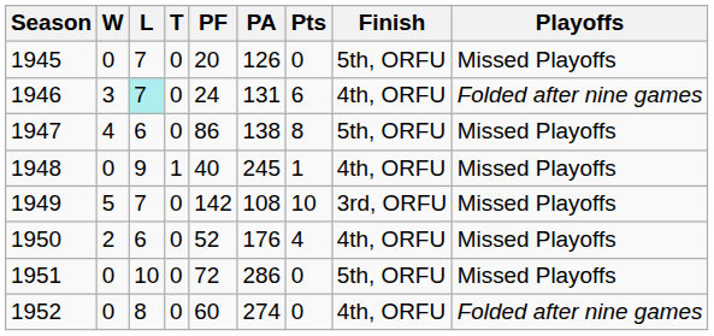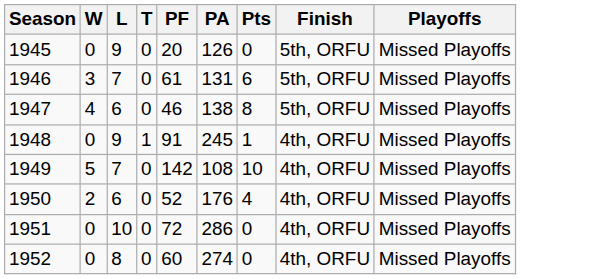1945 | L: 7 -> 9
1946 | L: paleturquoise background -> no background
1946 | PF: 24 -> 61
1946 | Finish: 4th, ORFU -> 5th, ORFU
1946 | Playoffs: Folded after nine games -> Missed Playoffs
1947 | PF: 86 -> 46
1948 | PF: 40 -> 91
1949 | Finish: 3rd, ORFU -> 4th, ORFU
1951 | Finish: 5th, ORFU -> 4th, ORFU
1952 | Playoffs: Folded after nine games -> Missed Playoffs
